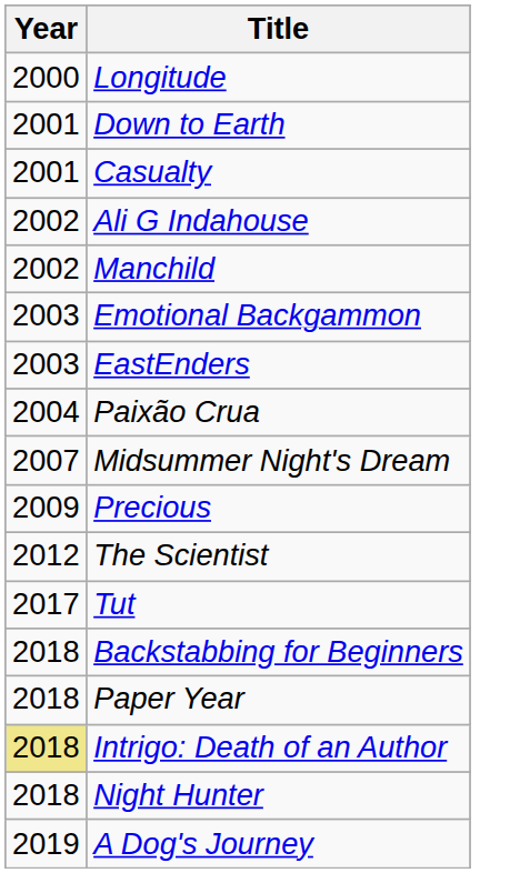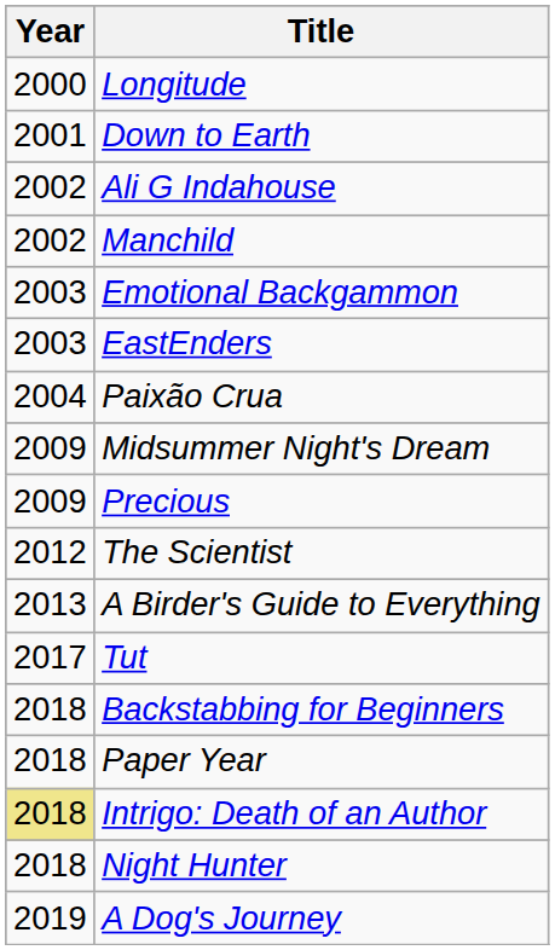- row: 2001 | Casualty
Midsummer Night's Dream | Year: 2007 -> 2009
+ row: 2013 | A Birder's Guide to Everything
